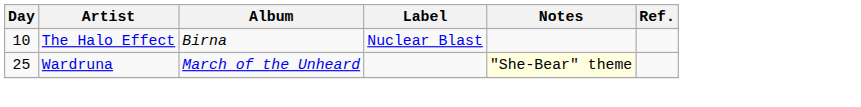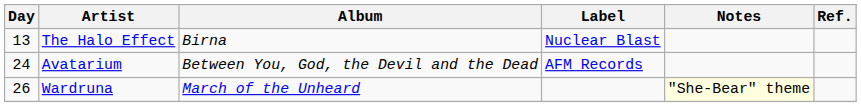The Halo Effect | Day: 10 -> 13
+ row: 24 | Avatarium | Between You, God, the Devil and the Dead | AFM Records
Wardruna | Day: 25 -> 26
